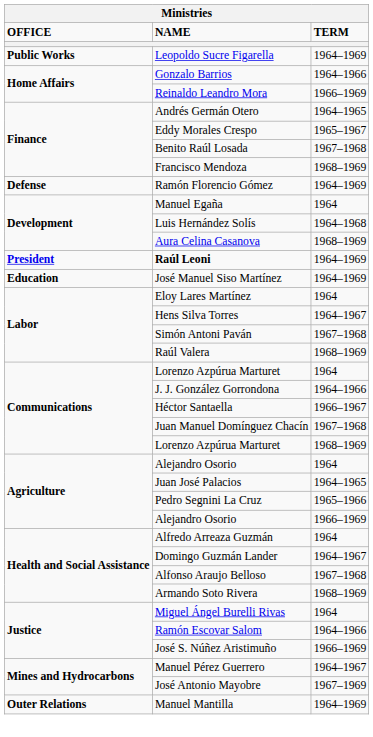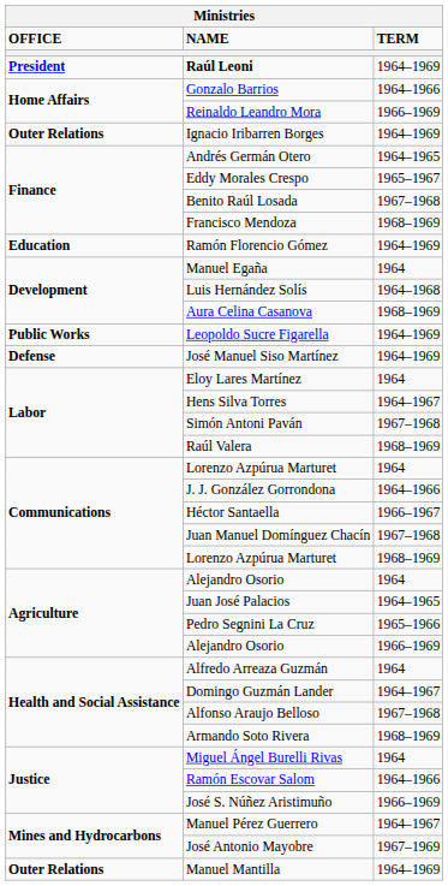rows swapped: Raúl Leoni <-> Leopoldo Sucre Figarella
+ row: Outer Relations | Ignacio Iribarren Borges | 1964–1969
Ramón Florencio Gómez | OFFICE: Defense -> Education
José Manuel Siso Martínez | OFFICE: Education -> Defense
